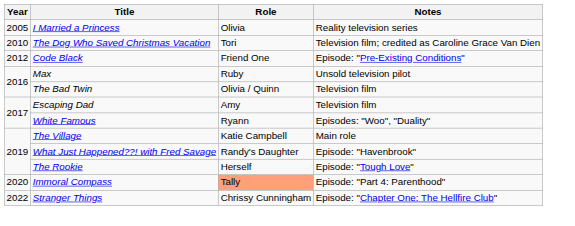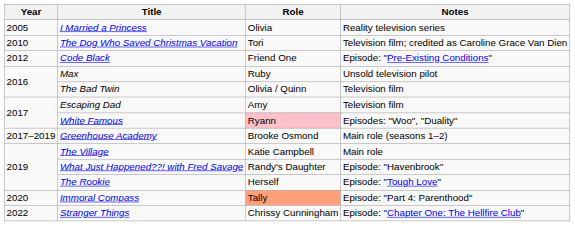White Famous | Role: no background -> pink background
+ row: 2017–2019 | Greenhouse Academy | Brooke Osmond | Main role (seasons 1–2)
